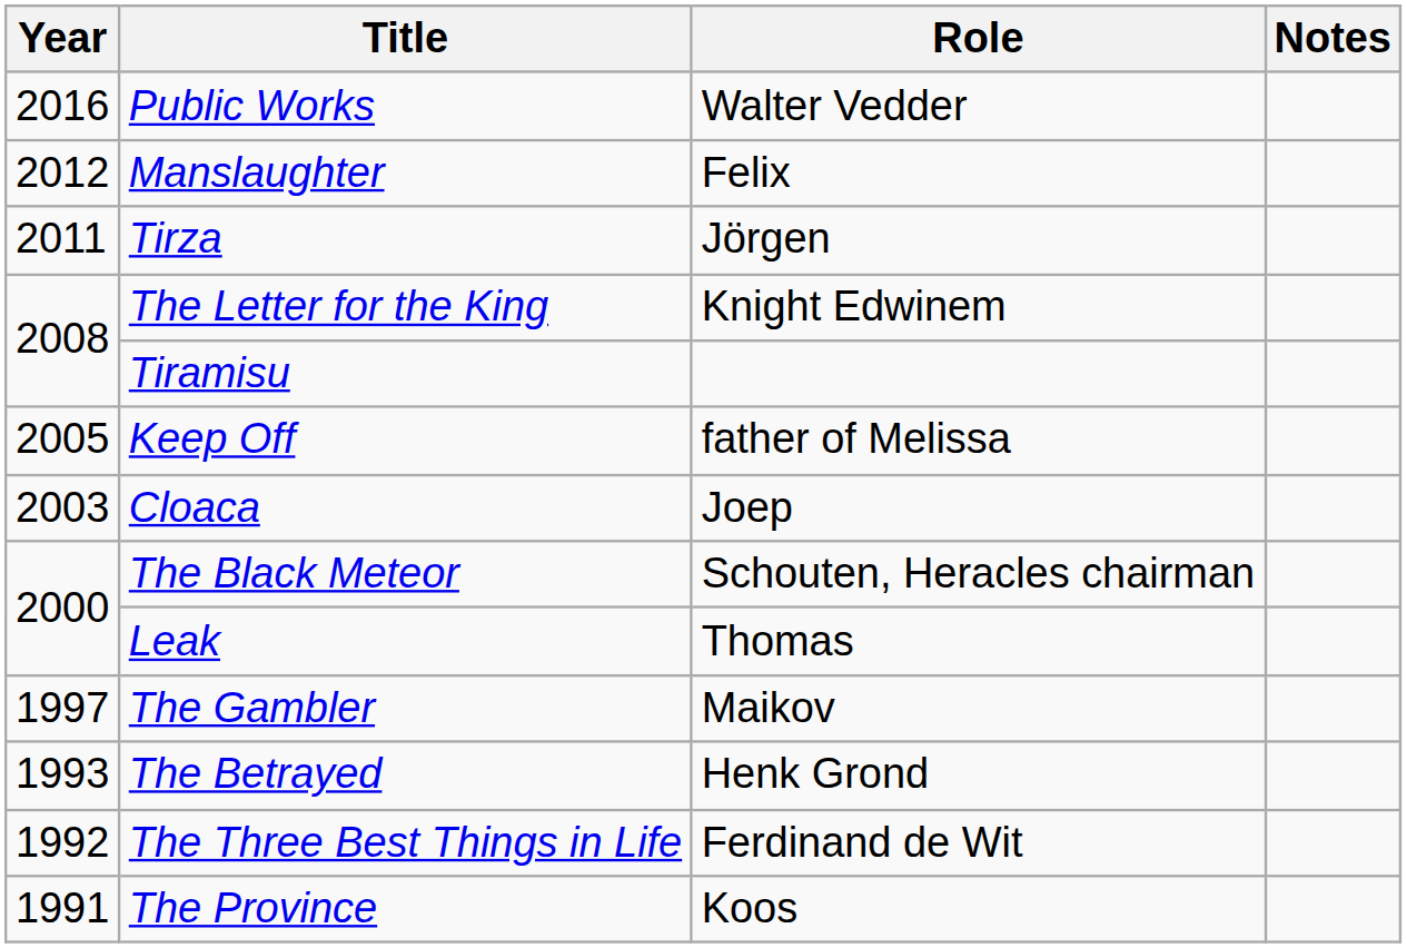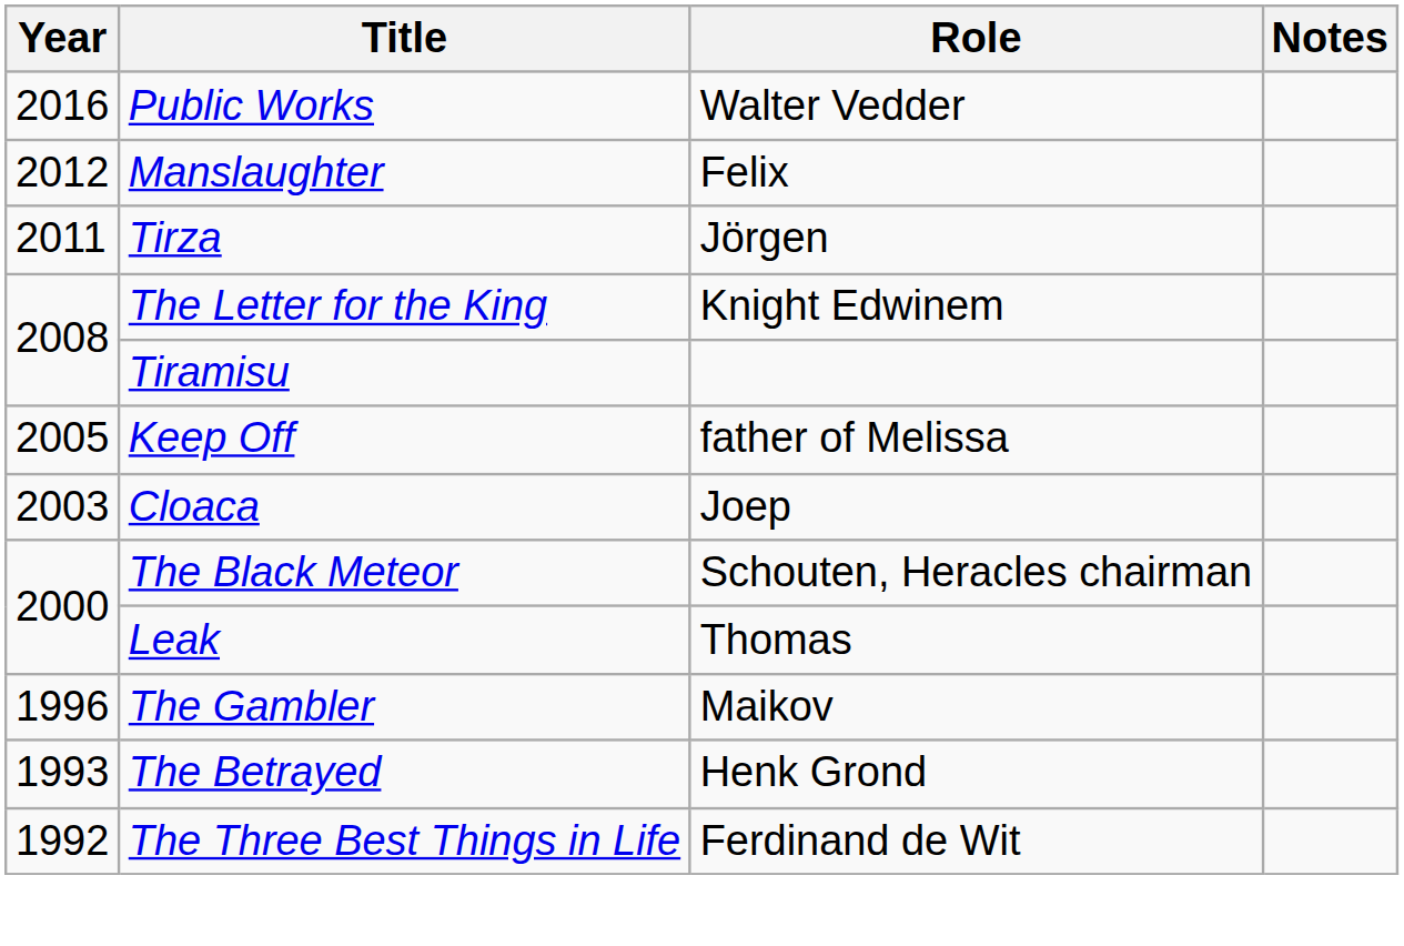The Gambler | Year: 1997 -> 1996
- row: 1991 | The Province | Koos
